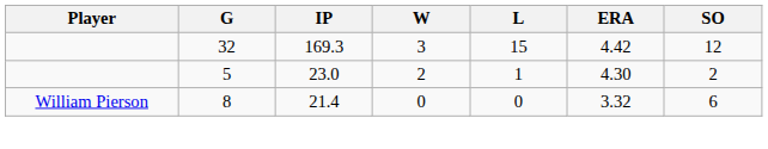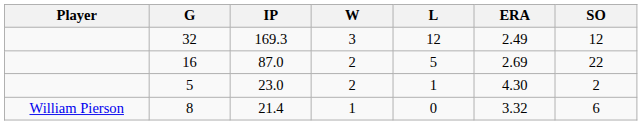32 | L: 15 -> 12
32 | ERA: 4.42 -> 2.49
+ row: 16 | 87.0 | 2 | 5 | 2.69 | 22
8 | W: 0 -> 1
